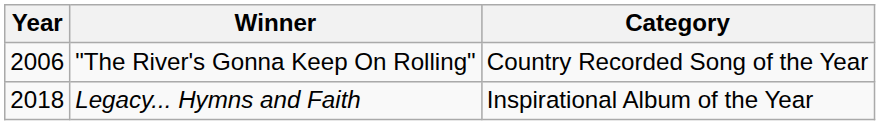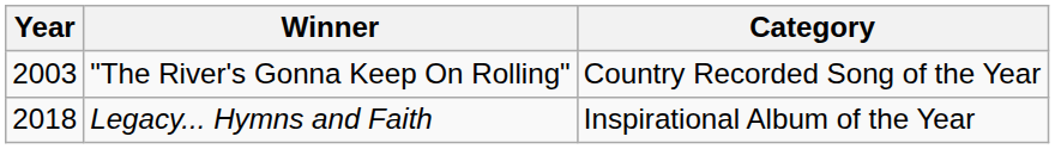"The River's Gonna Keep On Rolling" | Year: 2006 -> 2003
